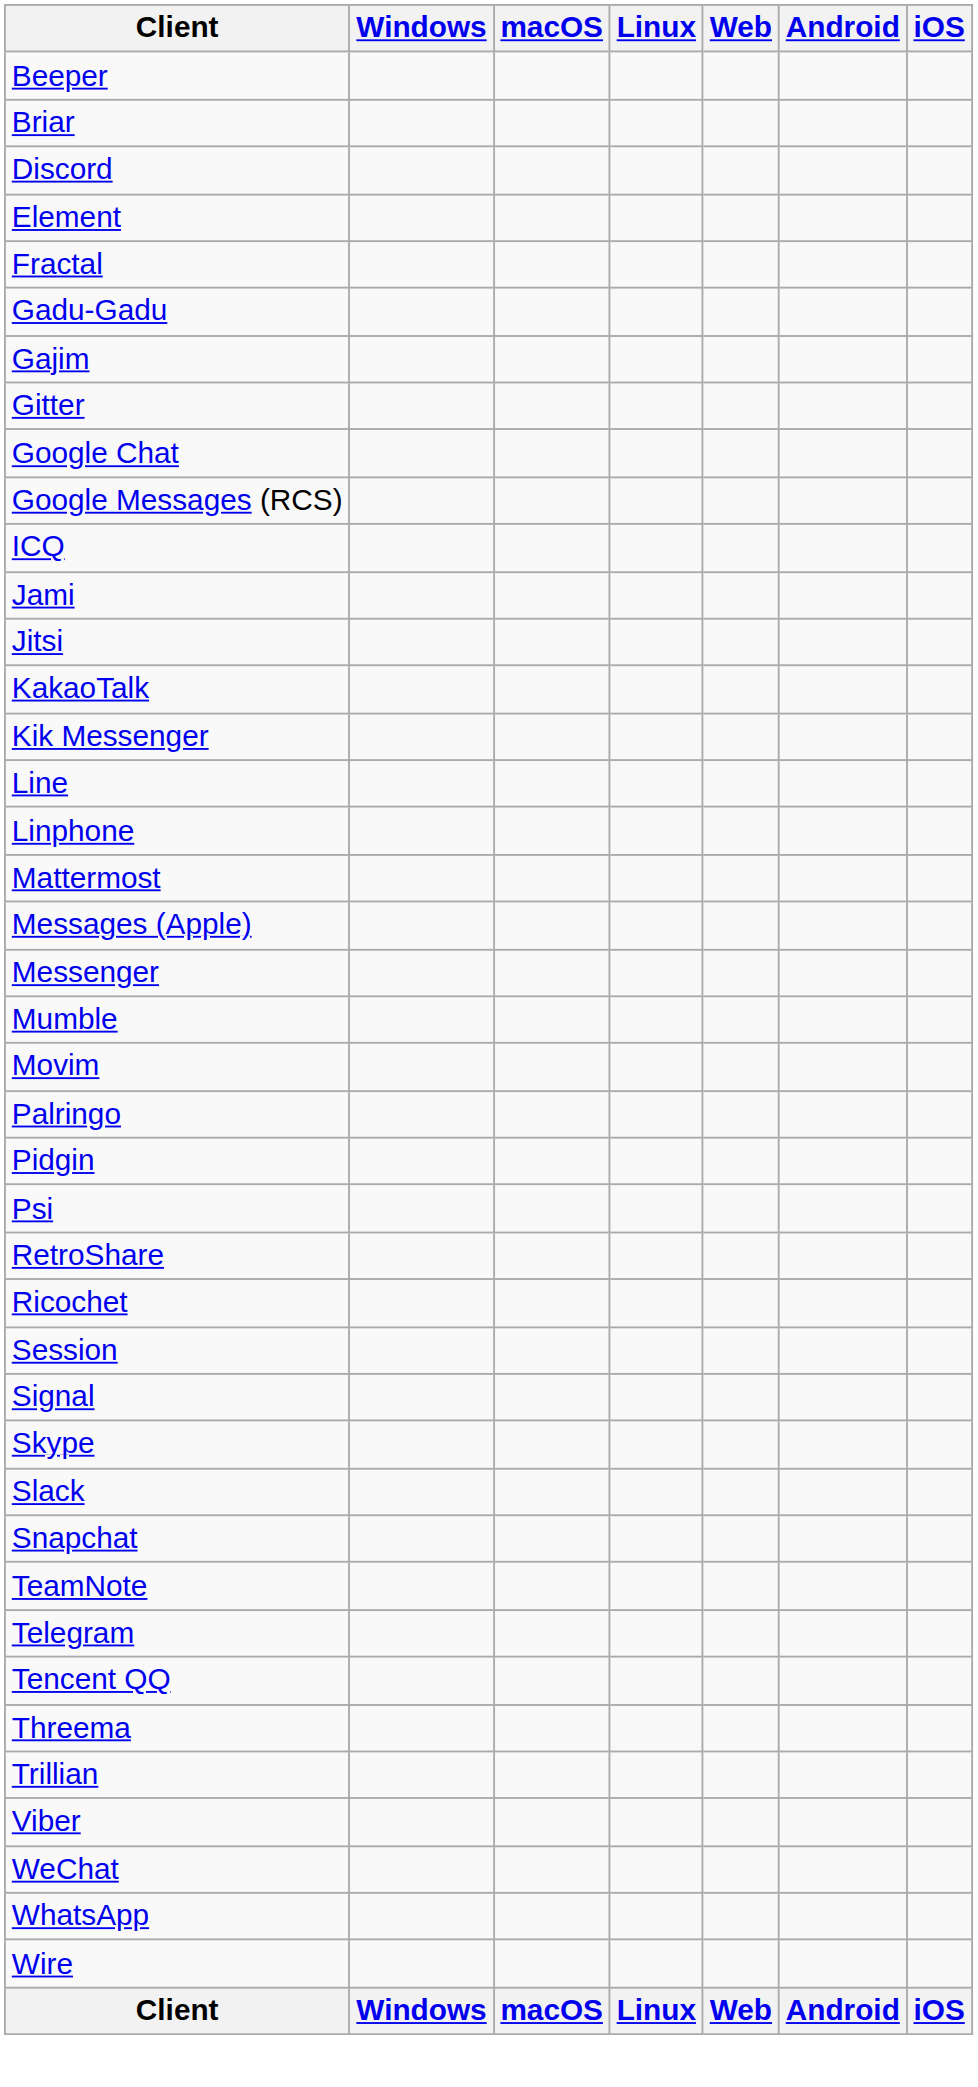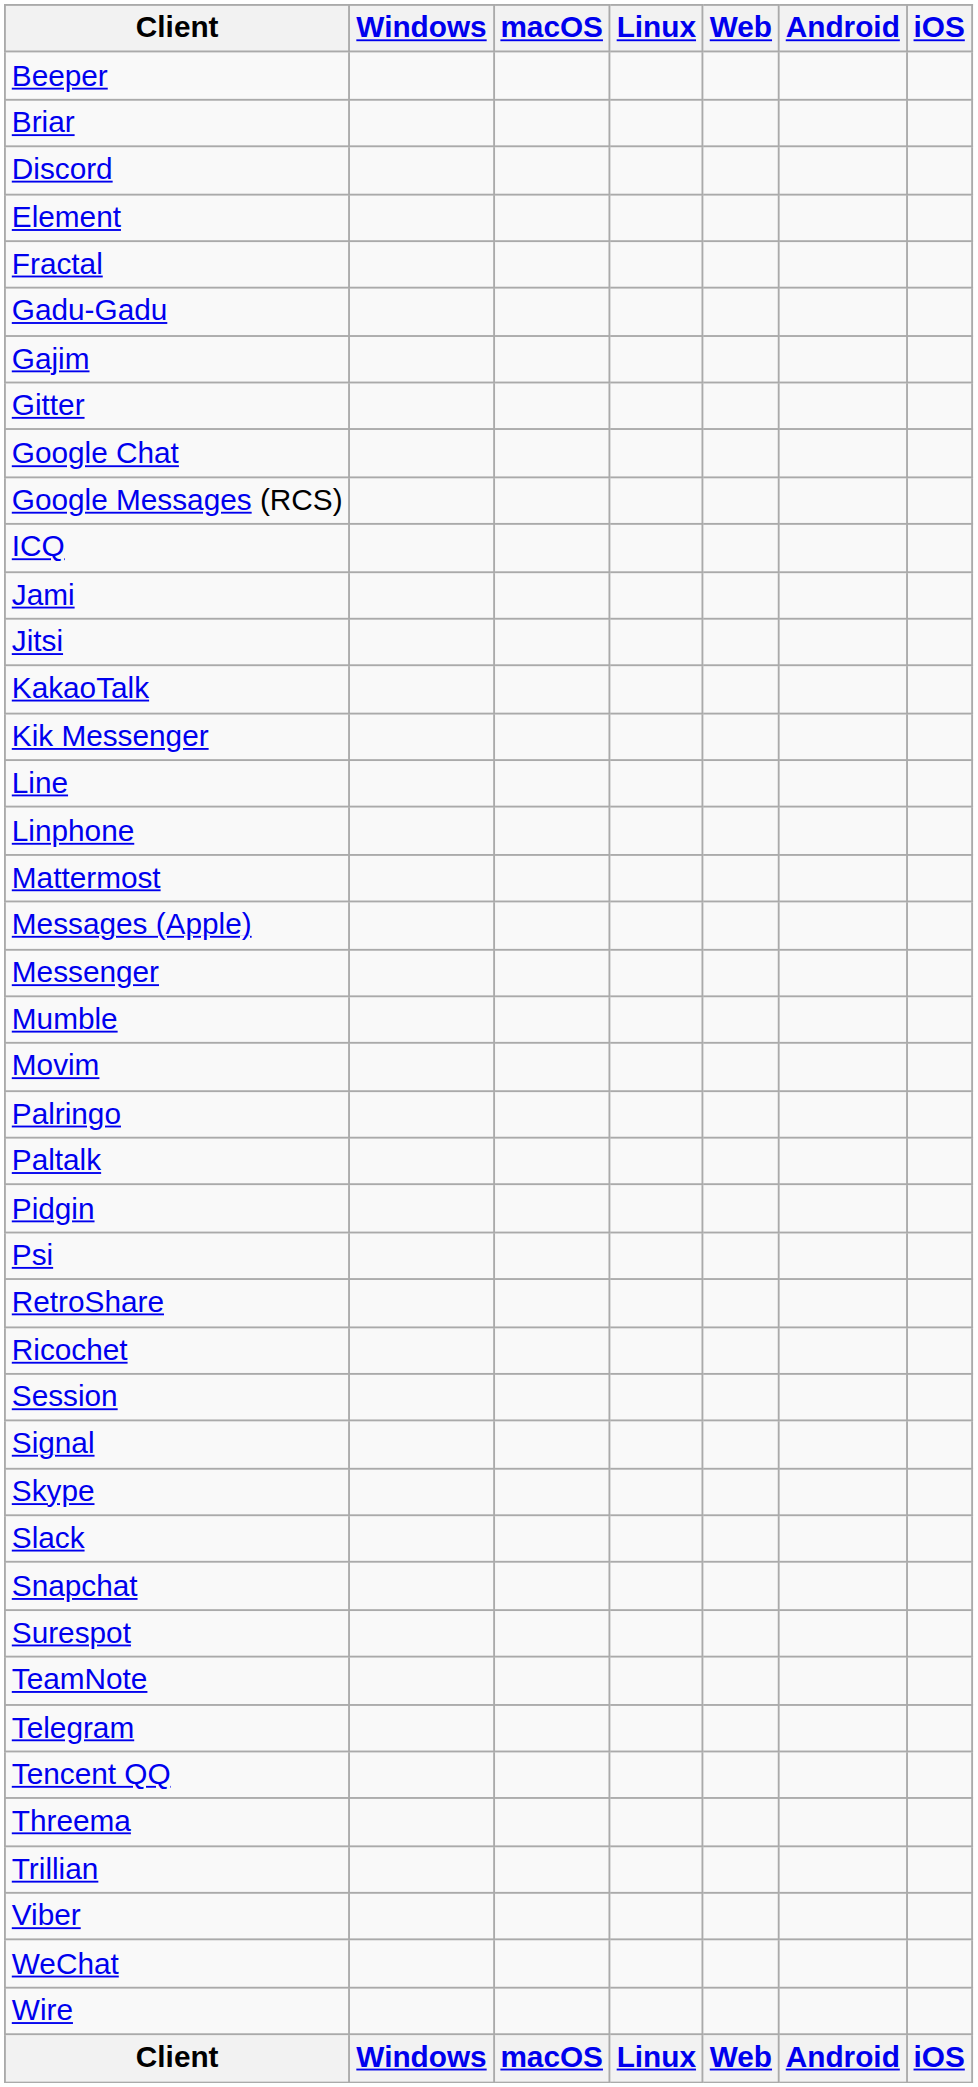+ row: Paltalk
+ row: Surespot
- row: WhatsApp
